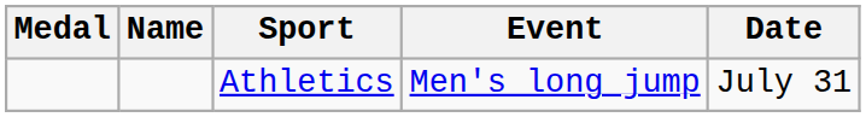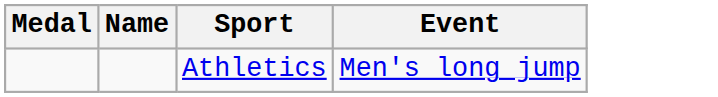- column: Date | July 31
